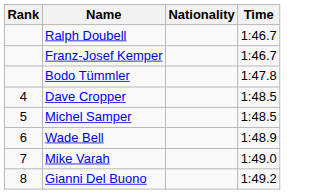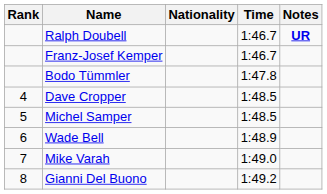+ column: Notes | UR
